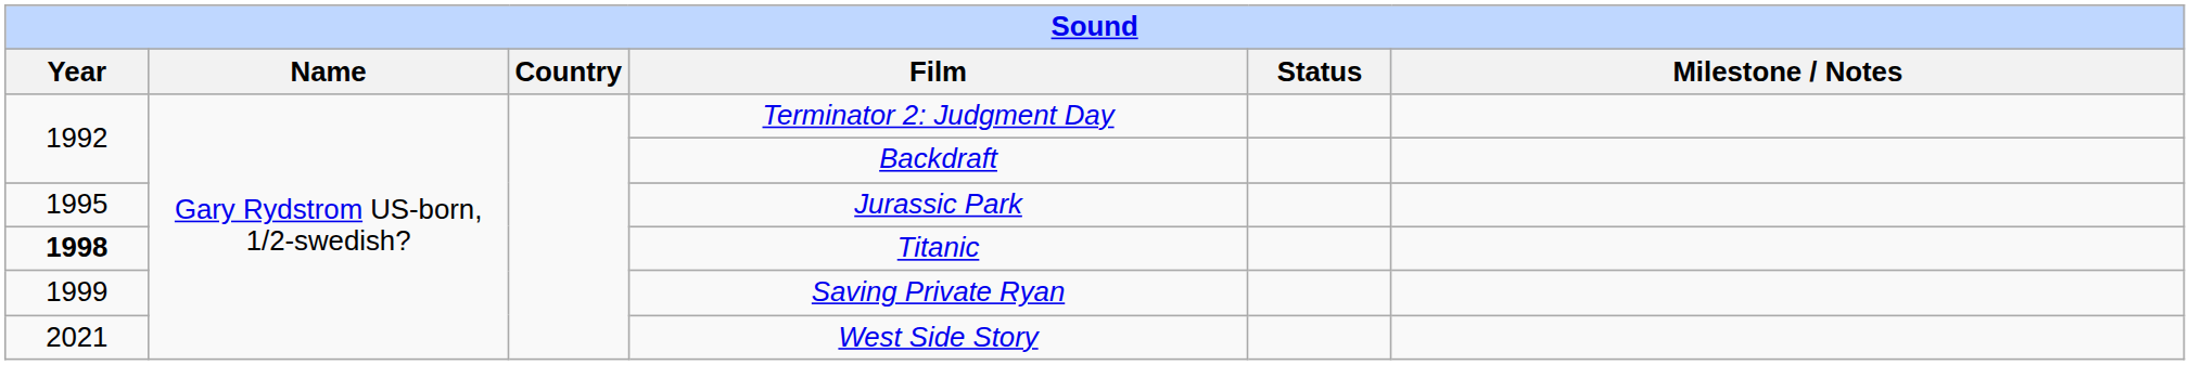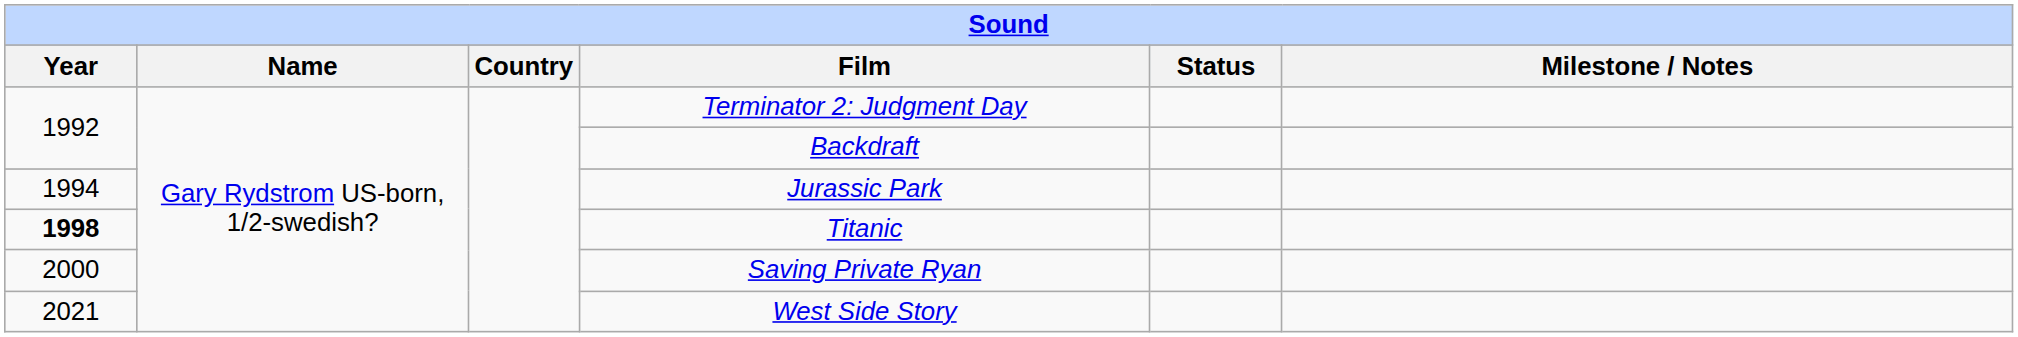Jurassic Park | Year: 1995 -> 1994
Saving Private Ryan | Year: 1999 -> 2000
